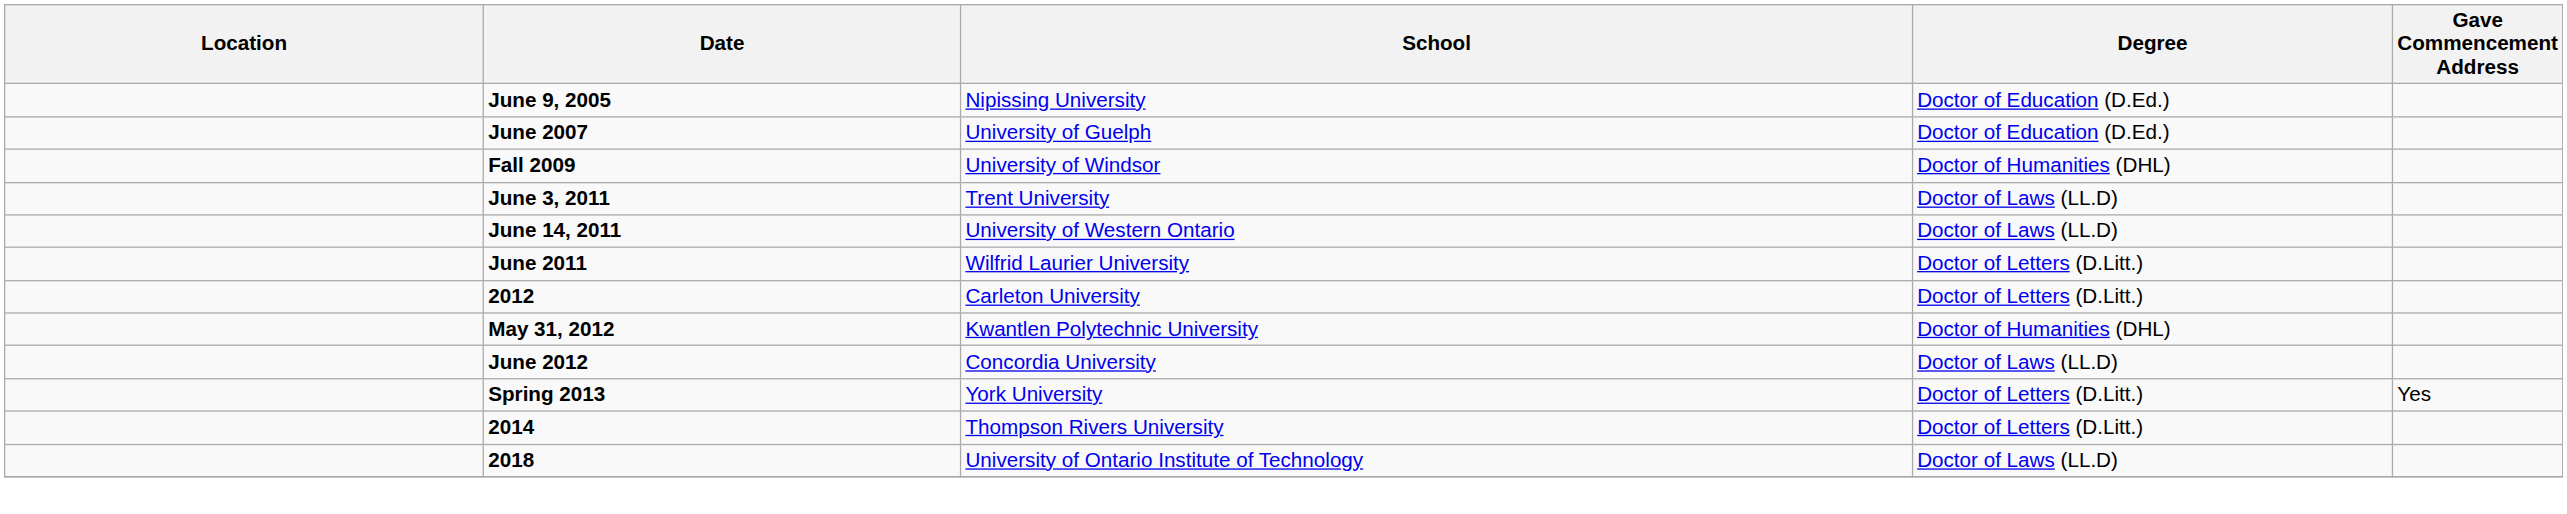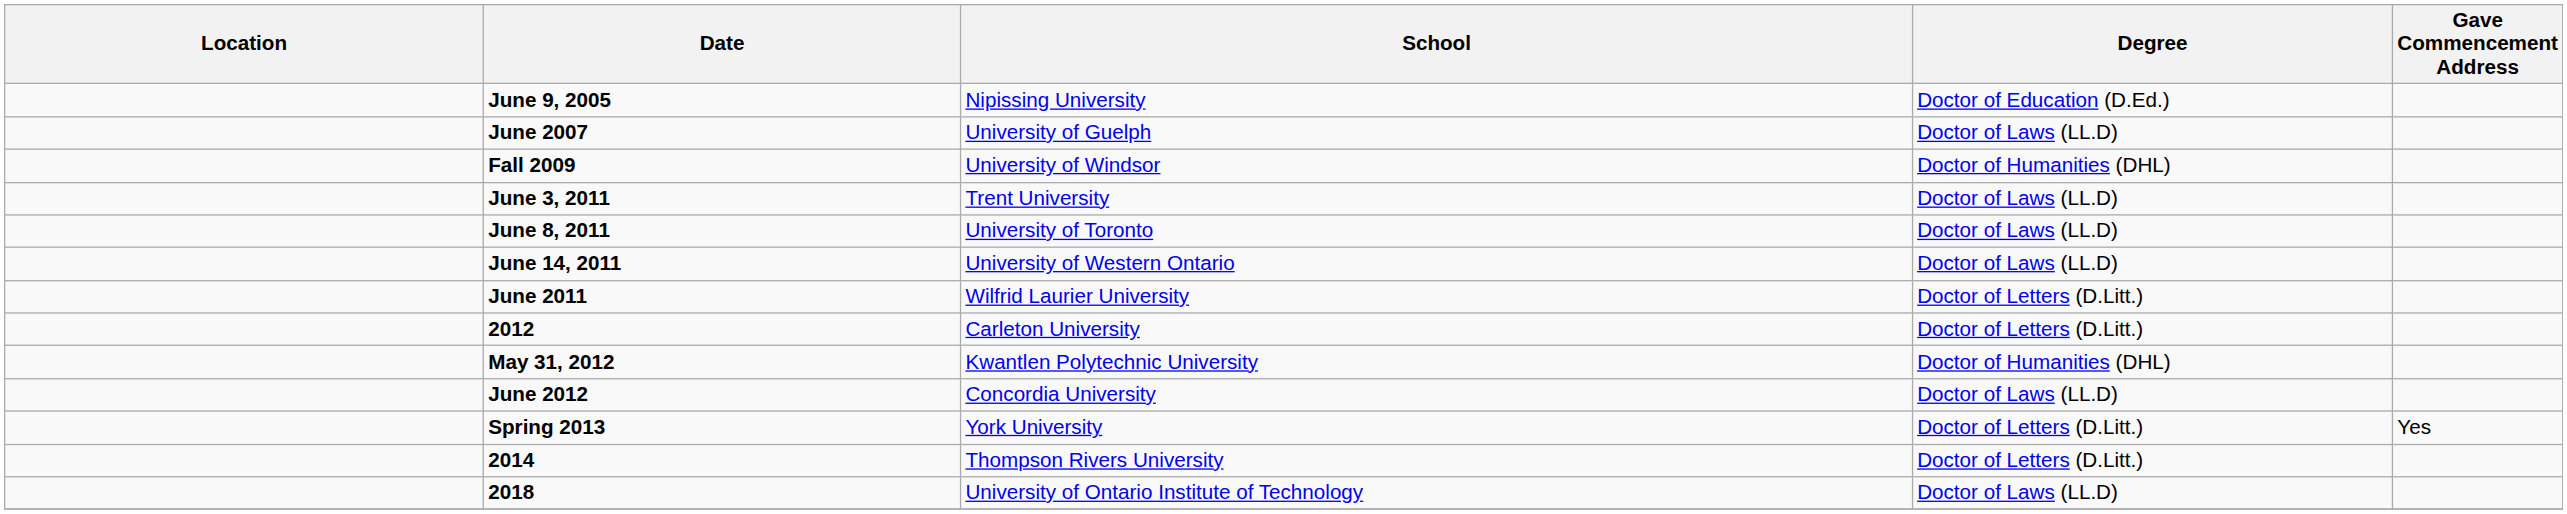June 2007 | Degree: Doctor of Education (D.Ed.) -> Doctor of Laws (LL.D)
+ row: June 8, 2011 | University of Toronto | Doctor of Laws (LL.D)
